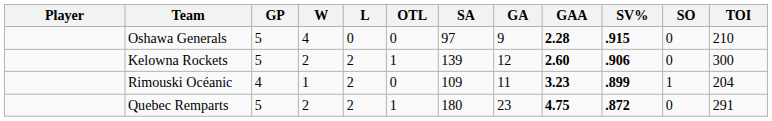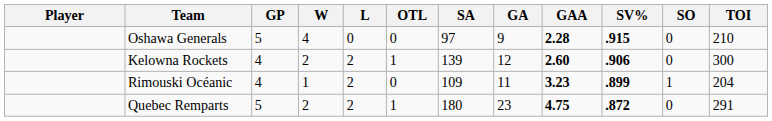Kelowna Rockets | GP: 5 -> 4
